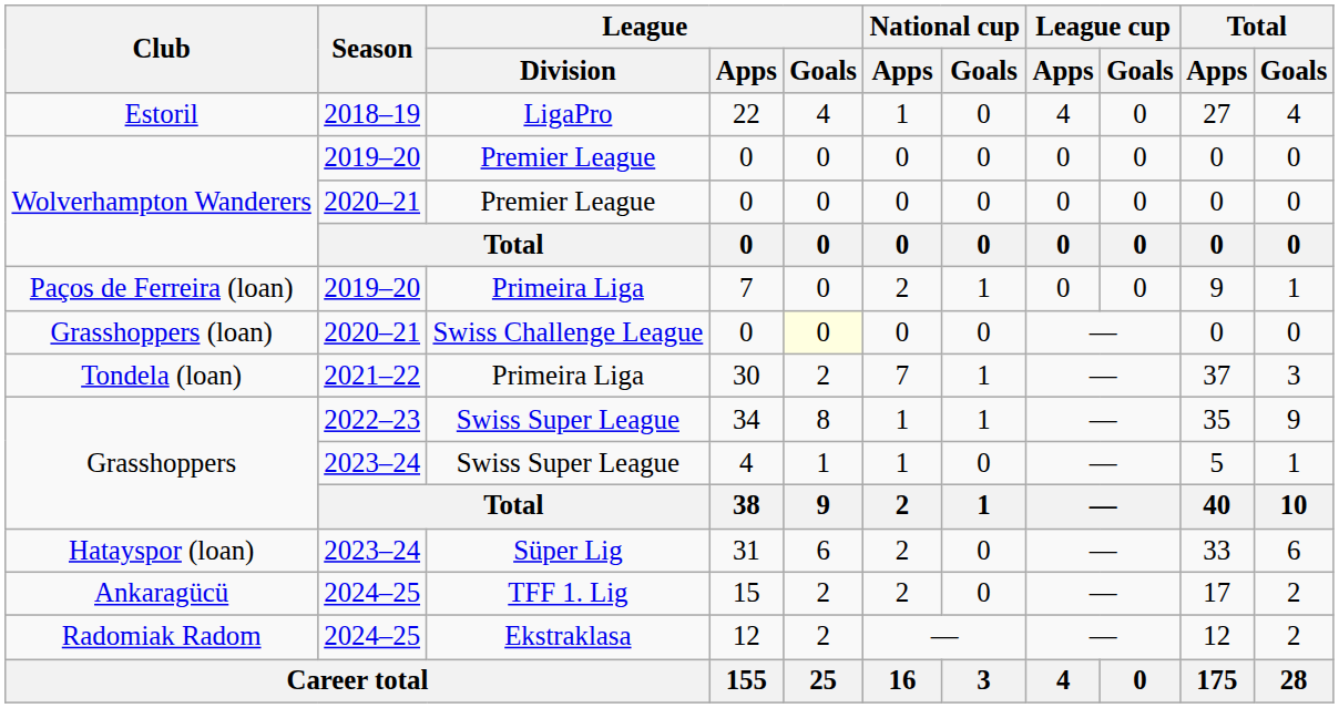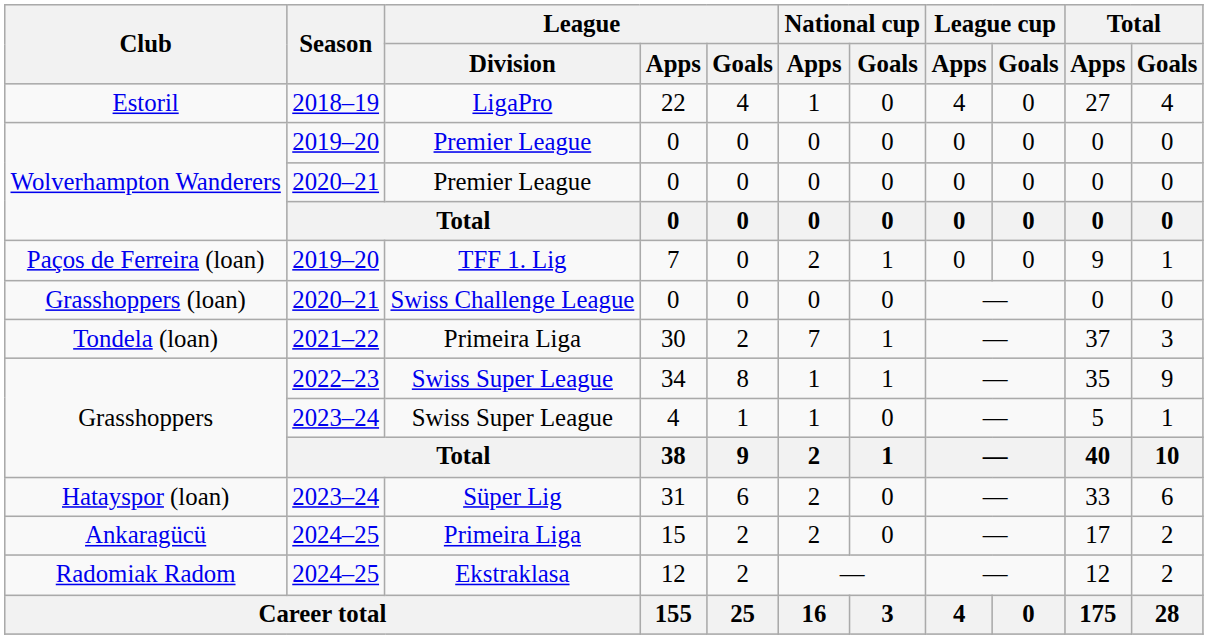Paços de Ferreira (loan) | League / Division: Primeira Liga -> TFF 1. Lig
Grasshoppers (loan) | League / Goals: lightyellow background -> no background
Ankaragücü | League / Division: TFF 1. Lig -> Primeira Liga
